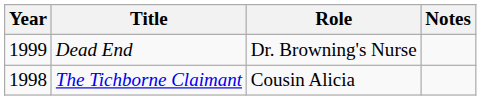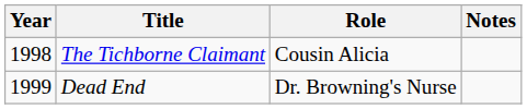rows swapped: The Tichborne Claimant <-> Dead End
